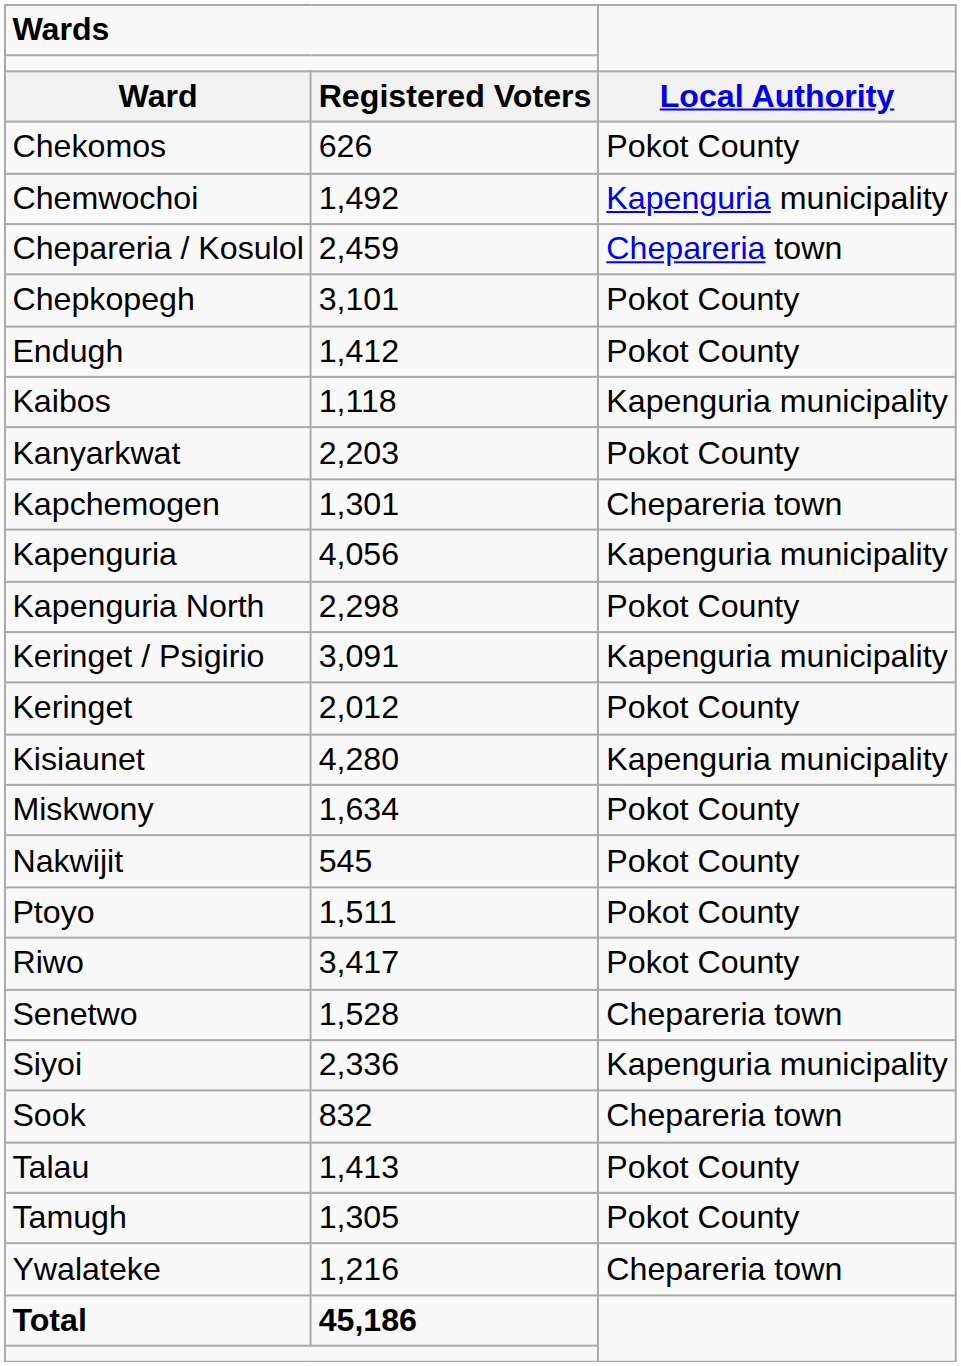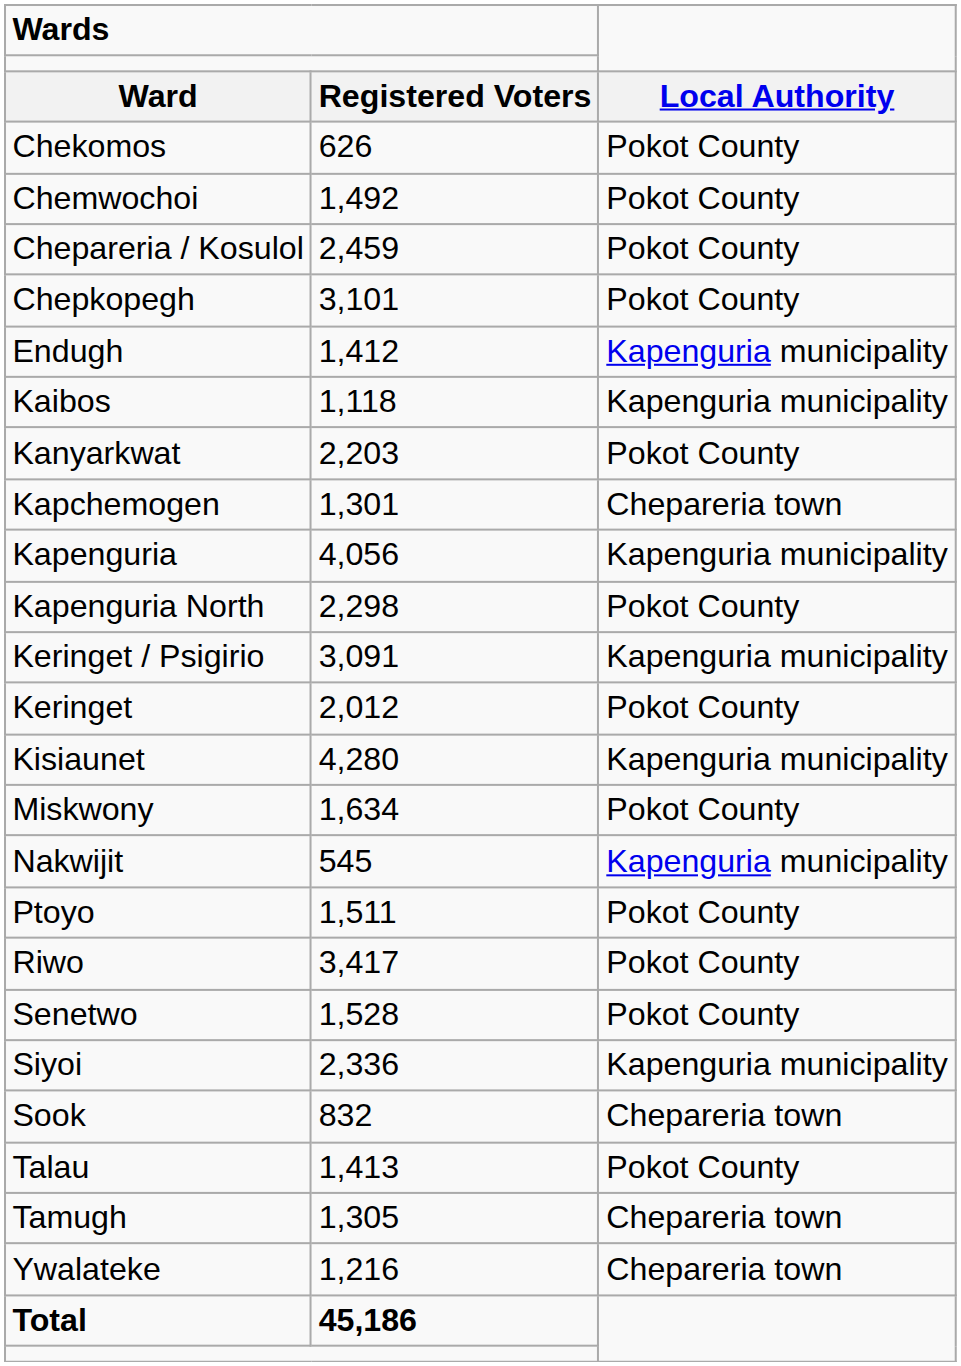Chemwochoi | column 3: Kapenguria municipality -> Pokot County
Chepareria / Kosulol | column 3: Chepareria town -> Pokot County
Endugh | column 3: Pokot County -> Kapenguria municipality
Nakwijit | column 3: Pokot County -> Kapenguria municipality
Senetwo | column 3: Chepareria town -> Pokot County
Tamugh | column 3: Pokot County -> Chepareria town
